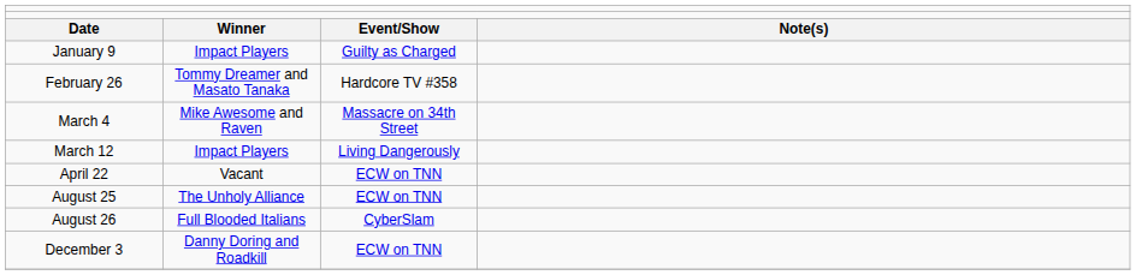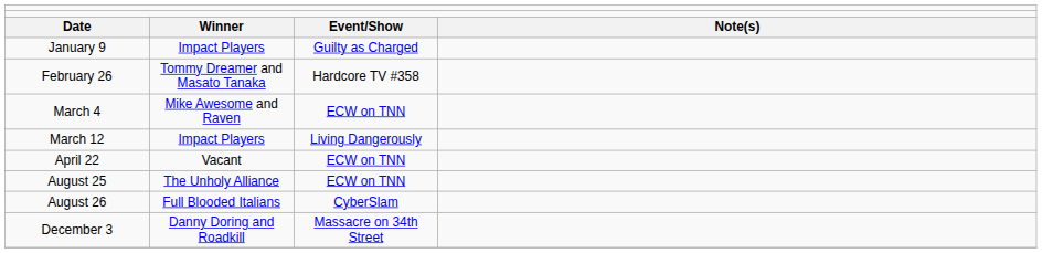March 4 | column 3: Massacre on 34th Street -> ECW on TNN
December 3 | column 3: ECW on TNN -> Massacre on 34th Street
